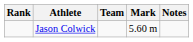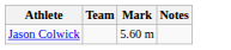- column: Rank
